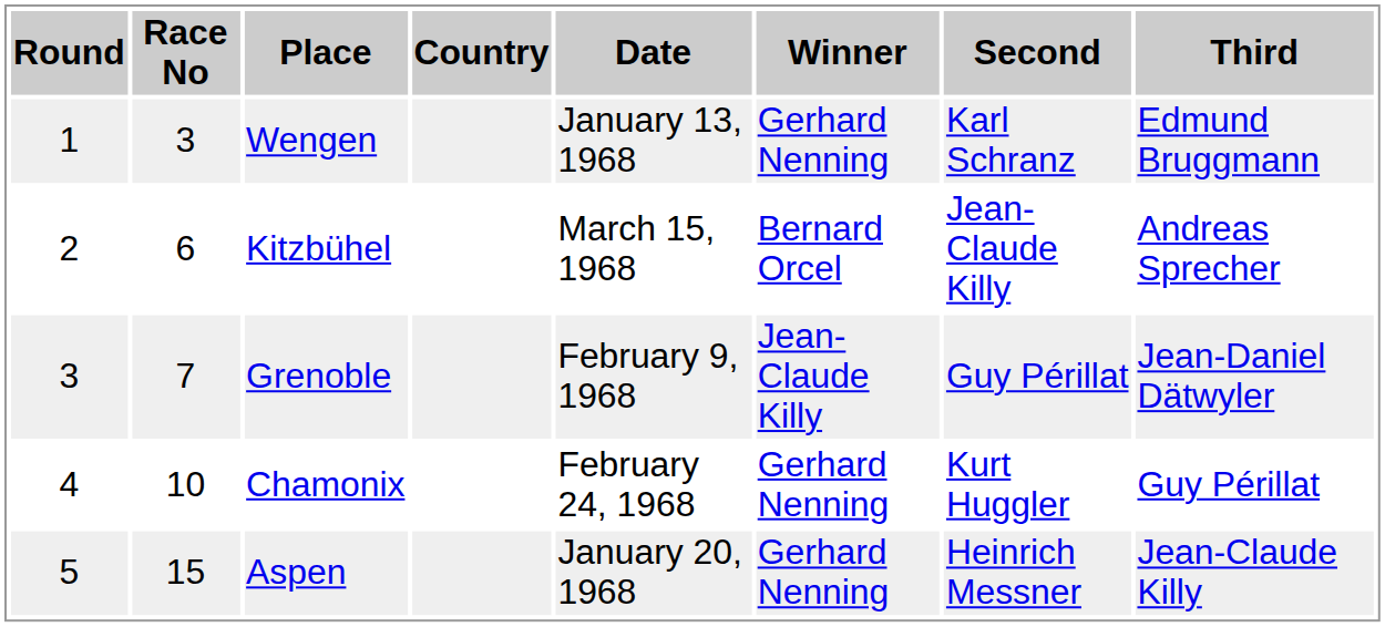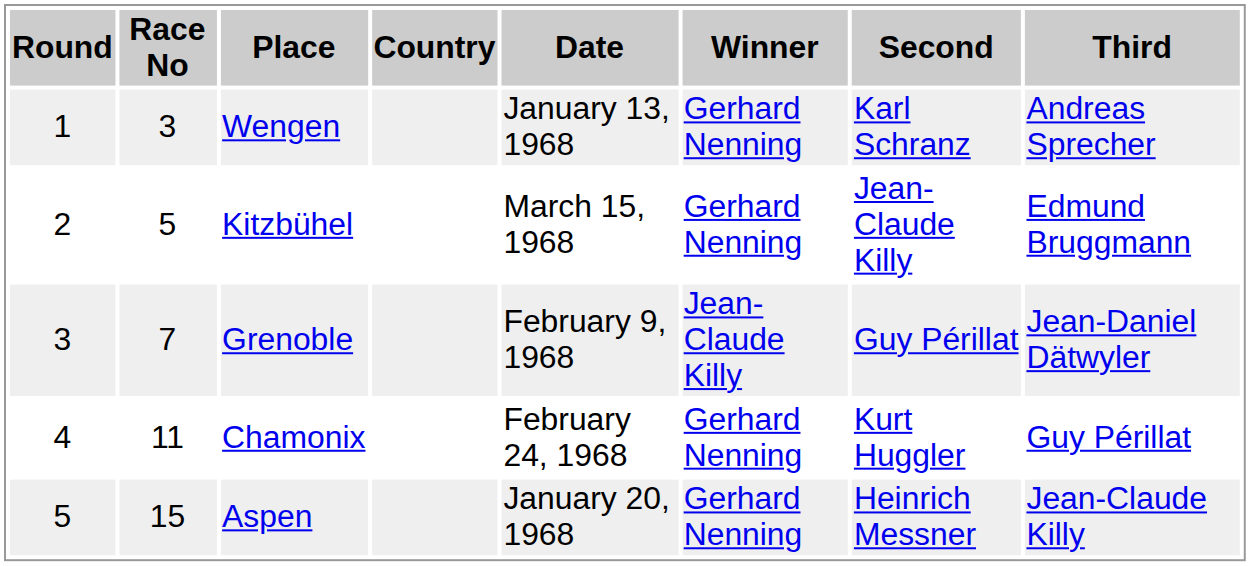Wengen | Third: Edmund Bruggmann -> Andreas Sprecher
Kitzbühel | Race No: 6 -> 5
Kitzbühel | Winner: Bernard Orcel -> Gerhard Nenning
Kitzbühel | Third: Andreas Sprecher -> Edmund Bruggmann
Chamonix | Race No: 10 -> 11
